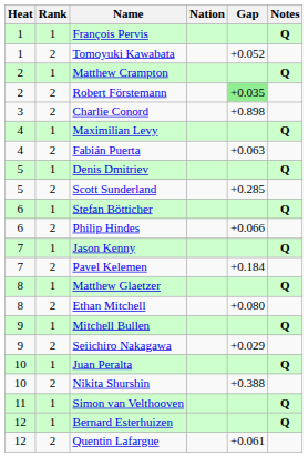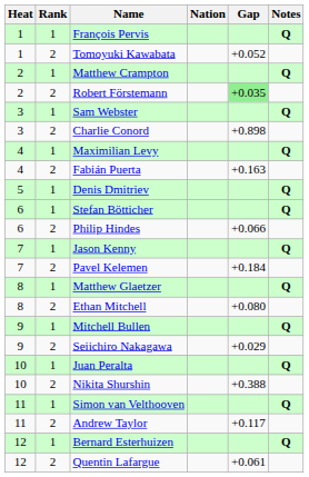+ row: 3 | 1 | Sam Webster | Q
Fabián Puerta | Gap: +0.063 -> +0.163
- row: 5 | 2 | Scott Sunderland | +0.285
+ row: 11 | 2 | Andrew Taylor | +0.117
